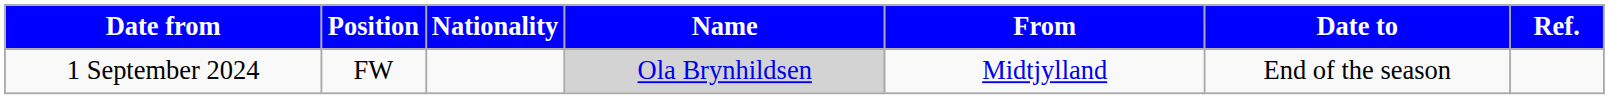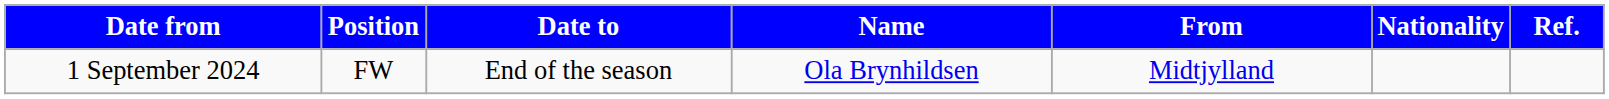columns swapped: Nationality <-> Date to
1 September 2024 | Name: lightgrey background -> no background
